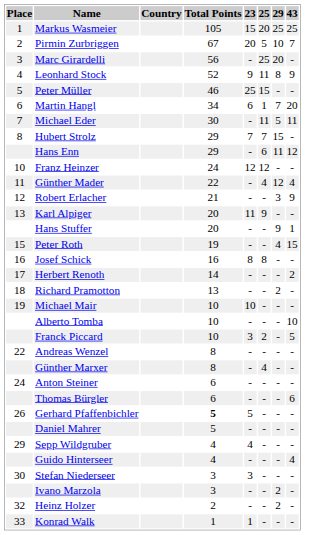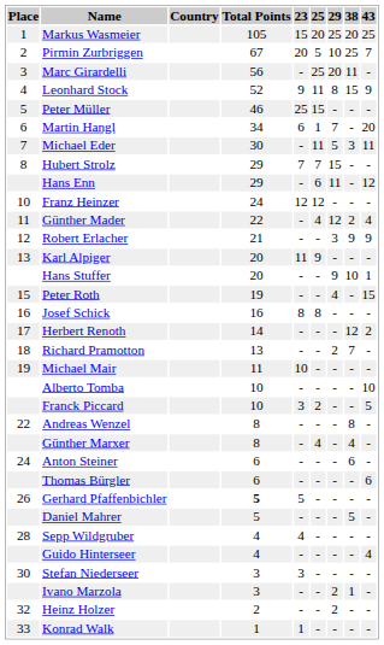+ column: 38 | 20 | 25 | 11 | 15 | - | - | 3 | - | - | - | 2 | 9 | - | 10 | - | - | 12 | 7 | - | - | - | 8 | 4 | 6 | - | - | 5 | - | - | - | 1 | - | -
Michael Mair | Total Points: 10 -> 11
Sepp Wildgruber | Place: 29 -> 28
